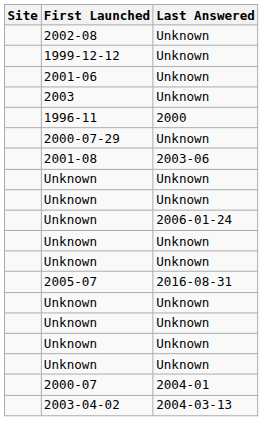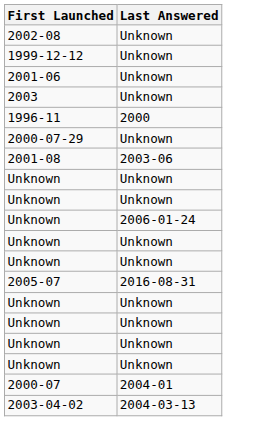- column: Site
